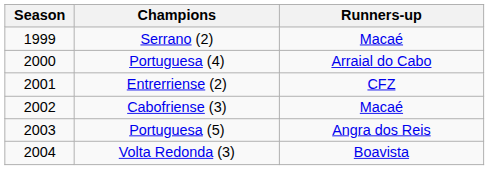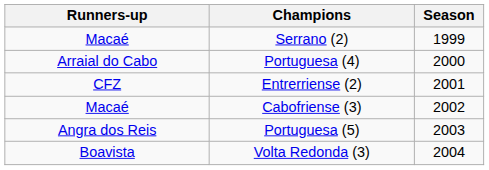columns swapped: Season <-> Runners-up
